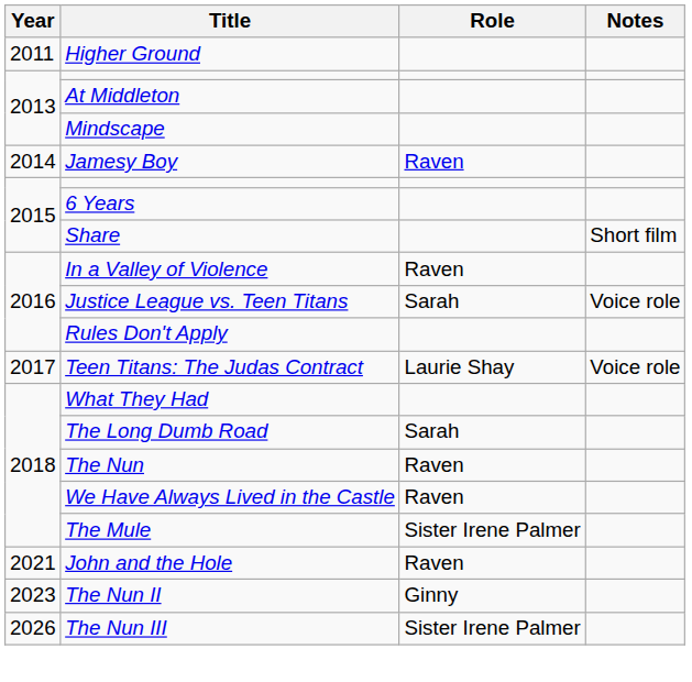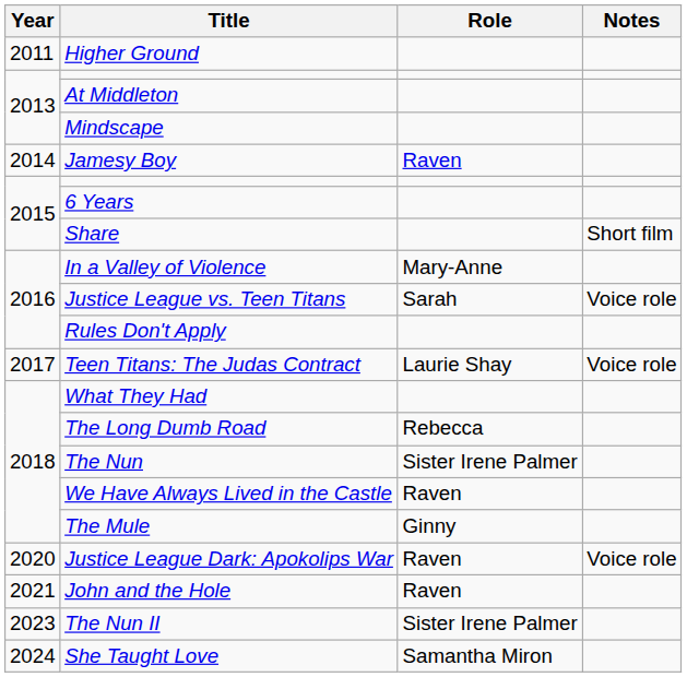In a Valley of Violence | Role: Raven -> Mary-Anne
The Long Dumb Road | Role: Sarah -> Rebecca
The Nun | Role: Raven -> Sister Irene Palmer
The Mule | Role: Sister Irene Palmer -> Ginny
+ row: 2020 | Justice League Dark: Apokolips War | Raven | Voice role
The Nun II | Role: Ginny -> Sister Irene Palmer
+ row: 2024 | She Taught Love | Samantha Miron
- row: 2026 | The Nun III | Sister Irene Palmer
